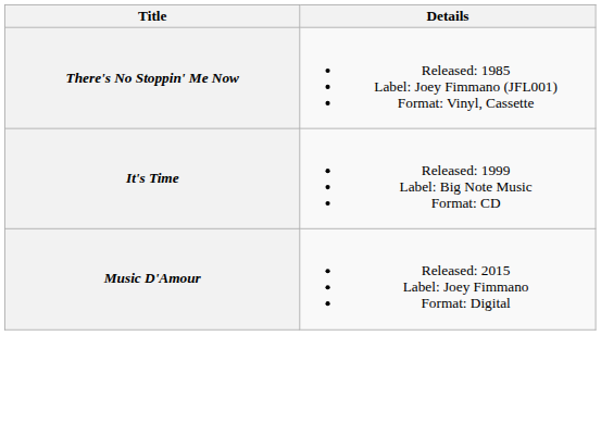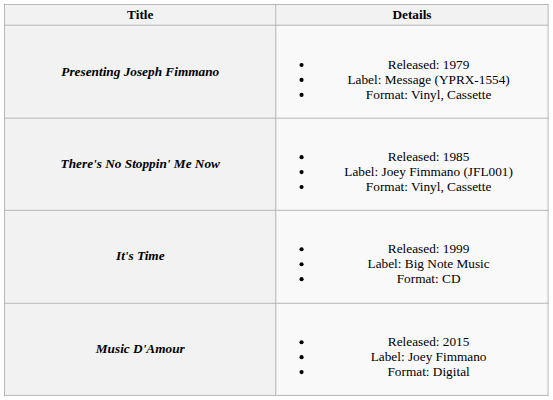+ row: Presenting Joseph Fimmano | Released: 1979 Label: Message (YPRX-1554) Format: Vinyl, Cassette
